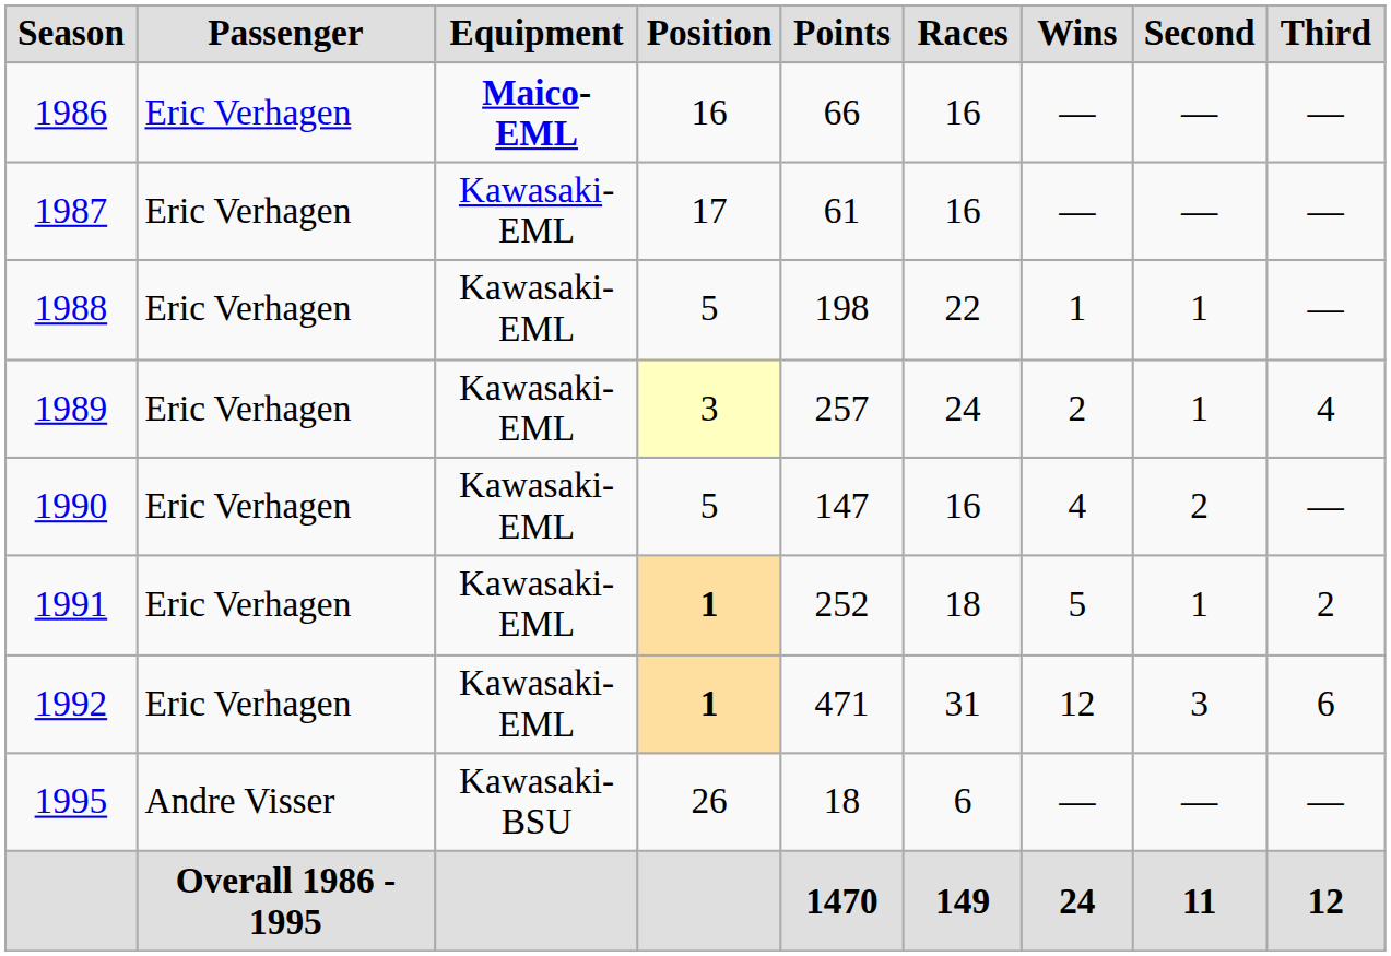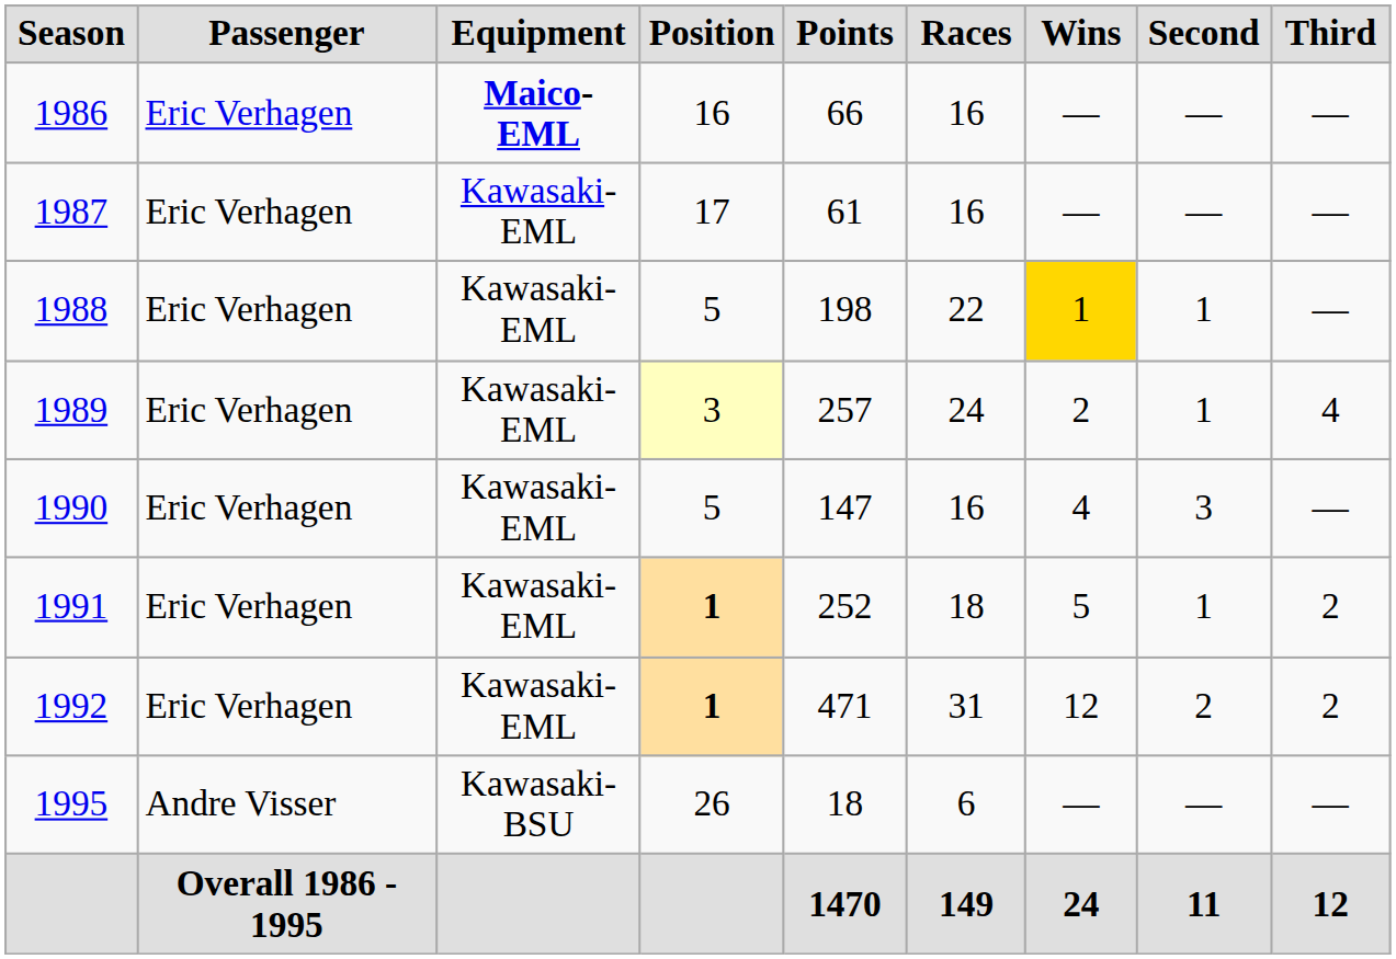1988 | Wins: no background -> gold background
1990 | Second: 2 -> 3
1992 | Second: 3 -> 2
1992 | Third: 6 -> 2
